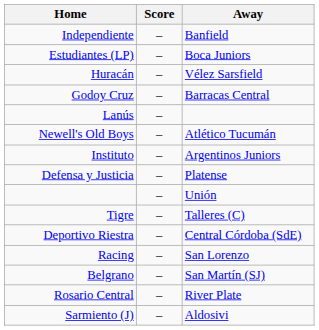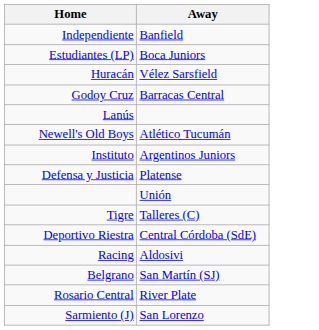- column: Score | – | – | – | – | – | – | – | – | – | – | – | – | – | – | –
Racing | Away: San Lorenzo -> Aldosivi
Sarmiento (J) | Away: Aldosivi -> San Lorenzo
